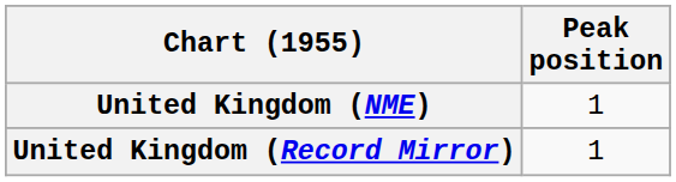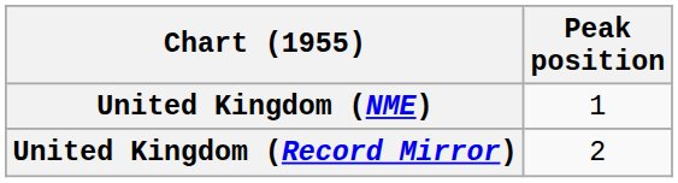United Kingdom (Record Mirror) | Peak position: 1 -> 2
